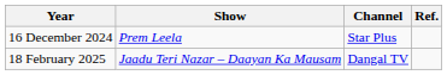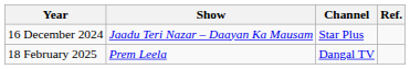16 December 2024 | Show: Prem Leela -> Jaadu Teri Nazar – Daayan Ka Mausam
18 February 2025 | Show: Jaadu Teri Nazar – Daayan Ka Mausam -> Prem Leela
